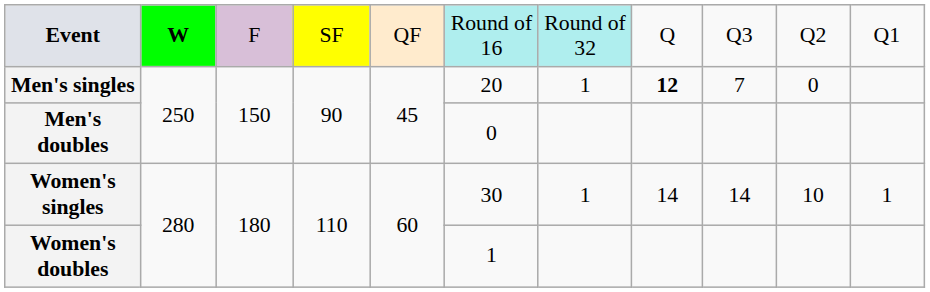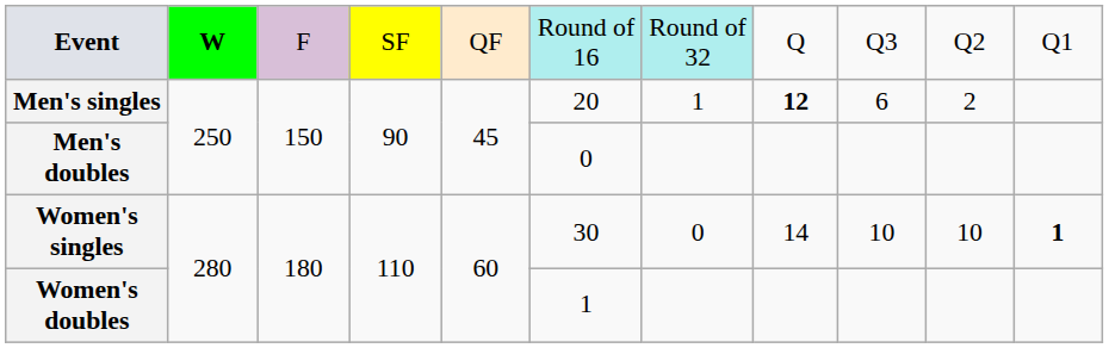Men's singles | column 9: 7 -> 6
Men's singles | column 10: 0 -> 2
Women's singles | column 7: 1 -> 0
Women's singles | column 9: 14 -> 10
Women's singles | column 11: normal -> bold
